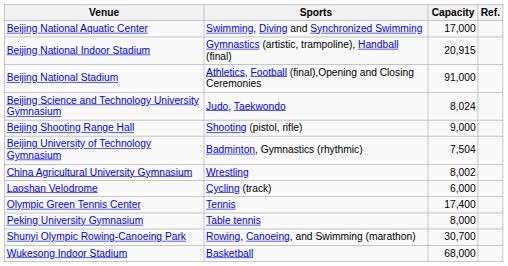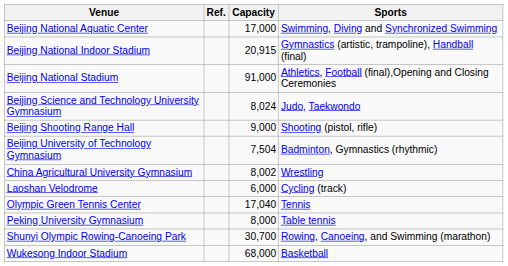columns swapped: Sports <-> Ref.
Olympic Green Tennis Center | Capacity: 17,400 -> 17,040
